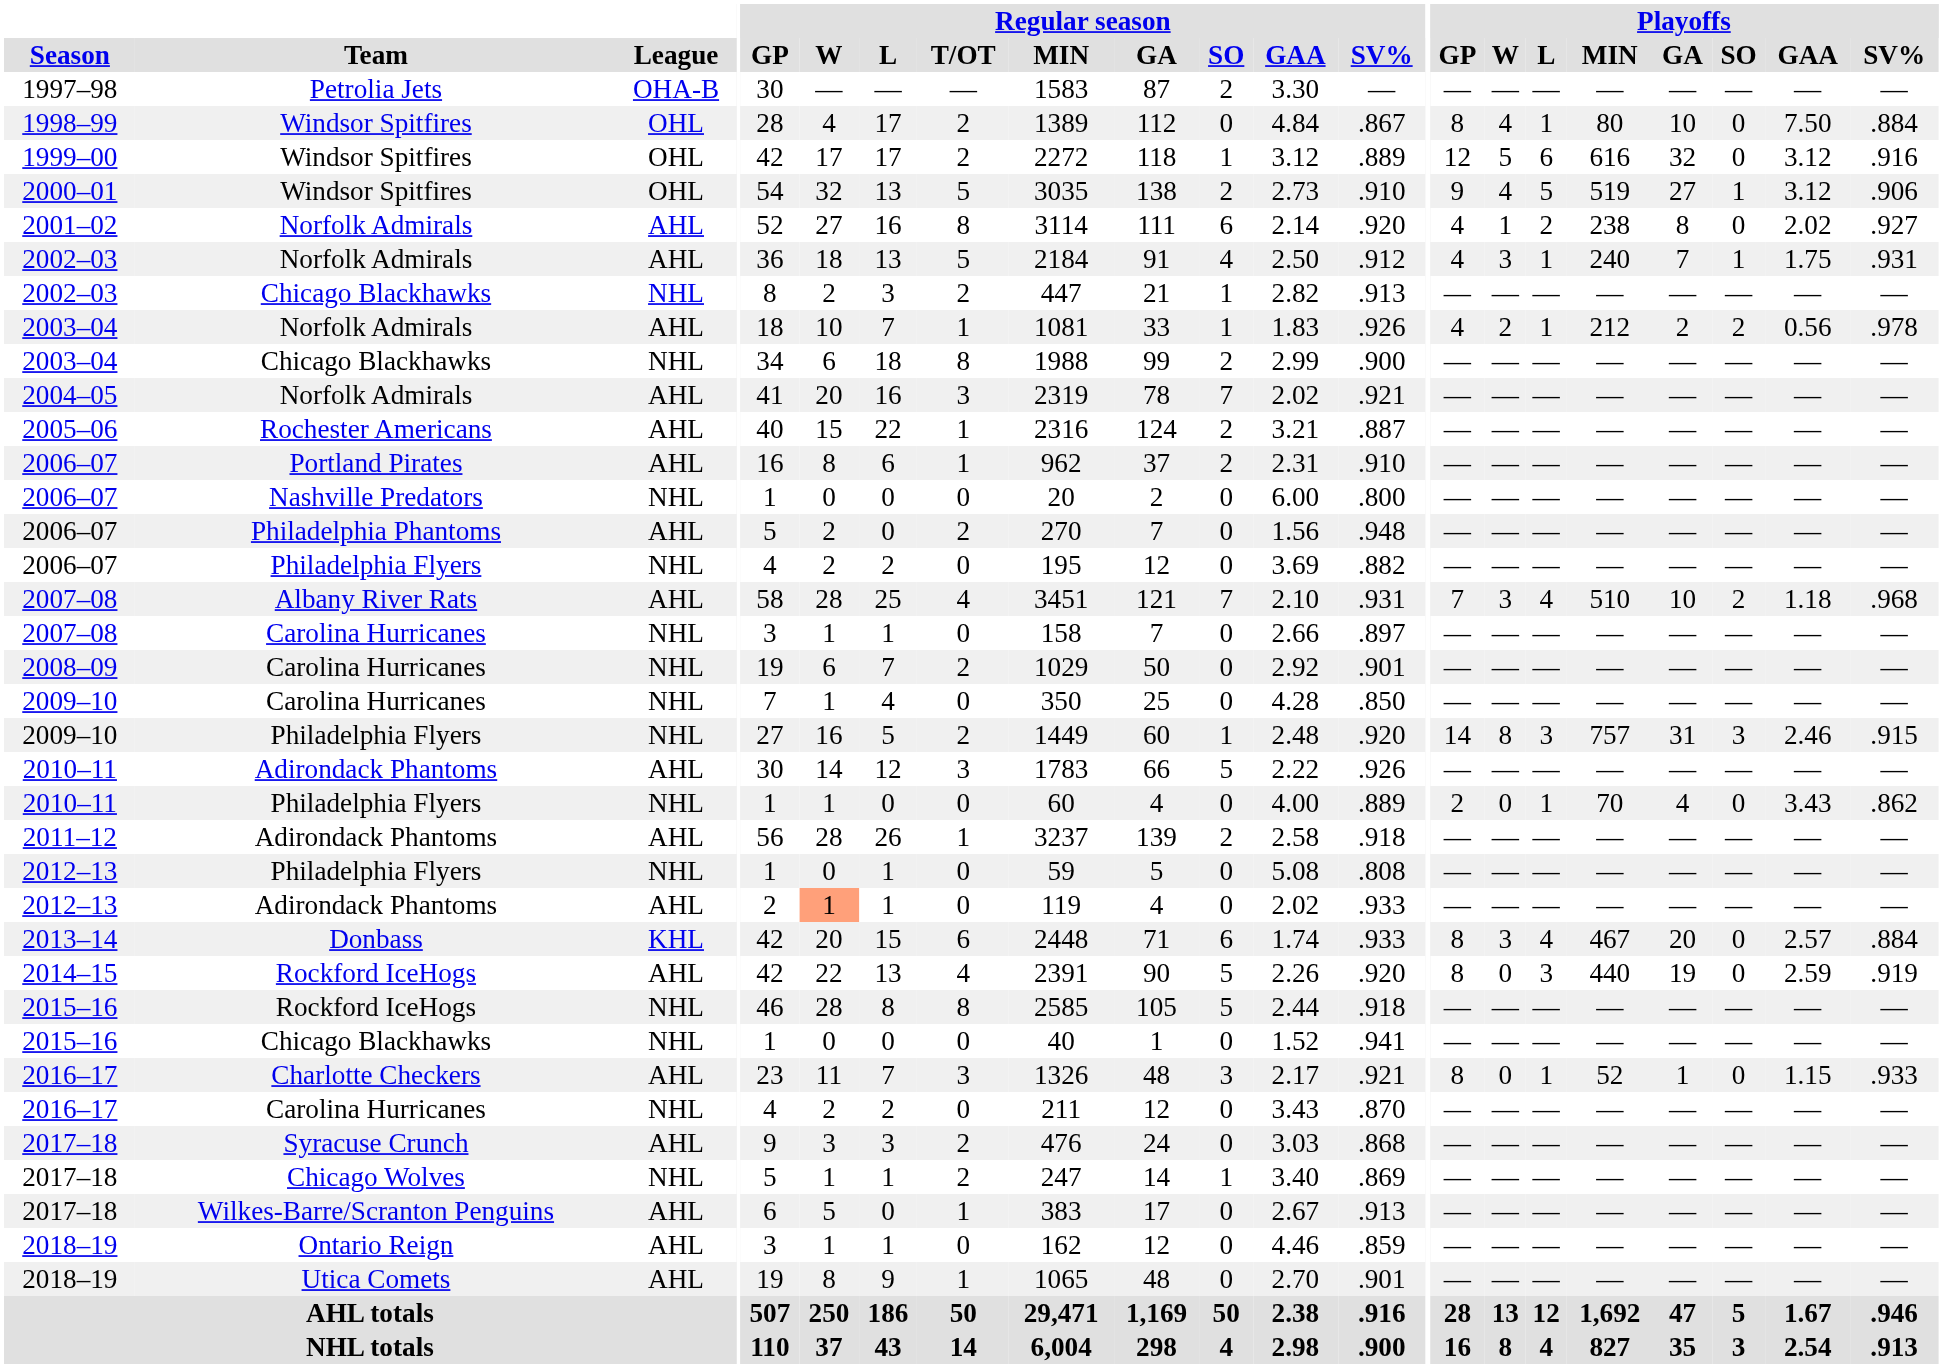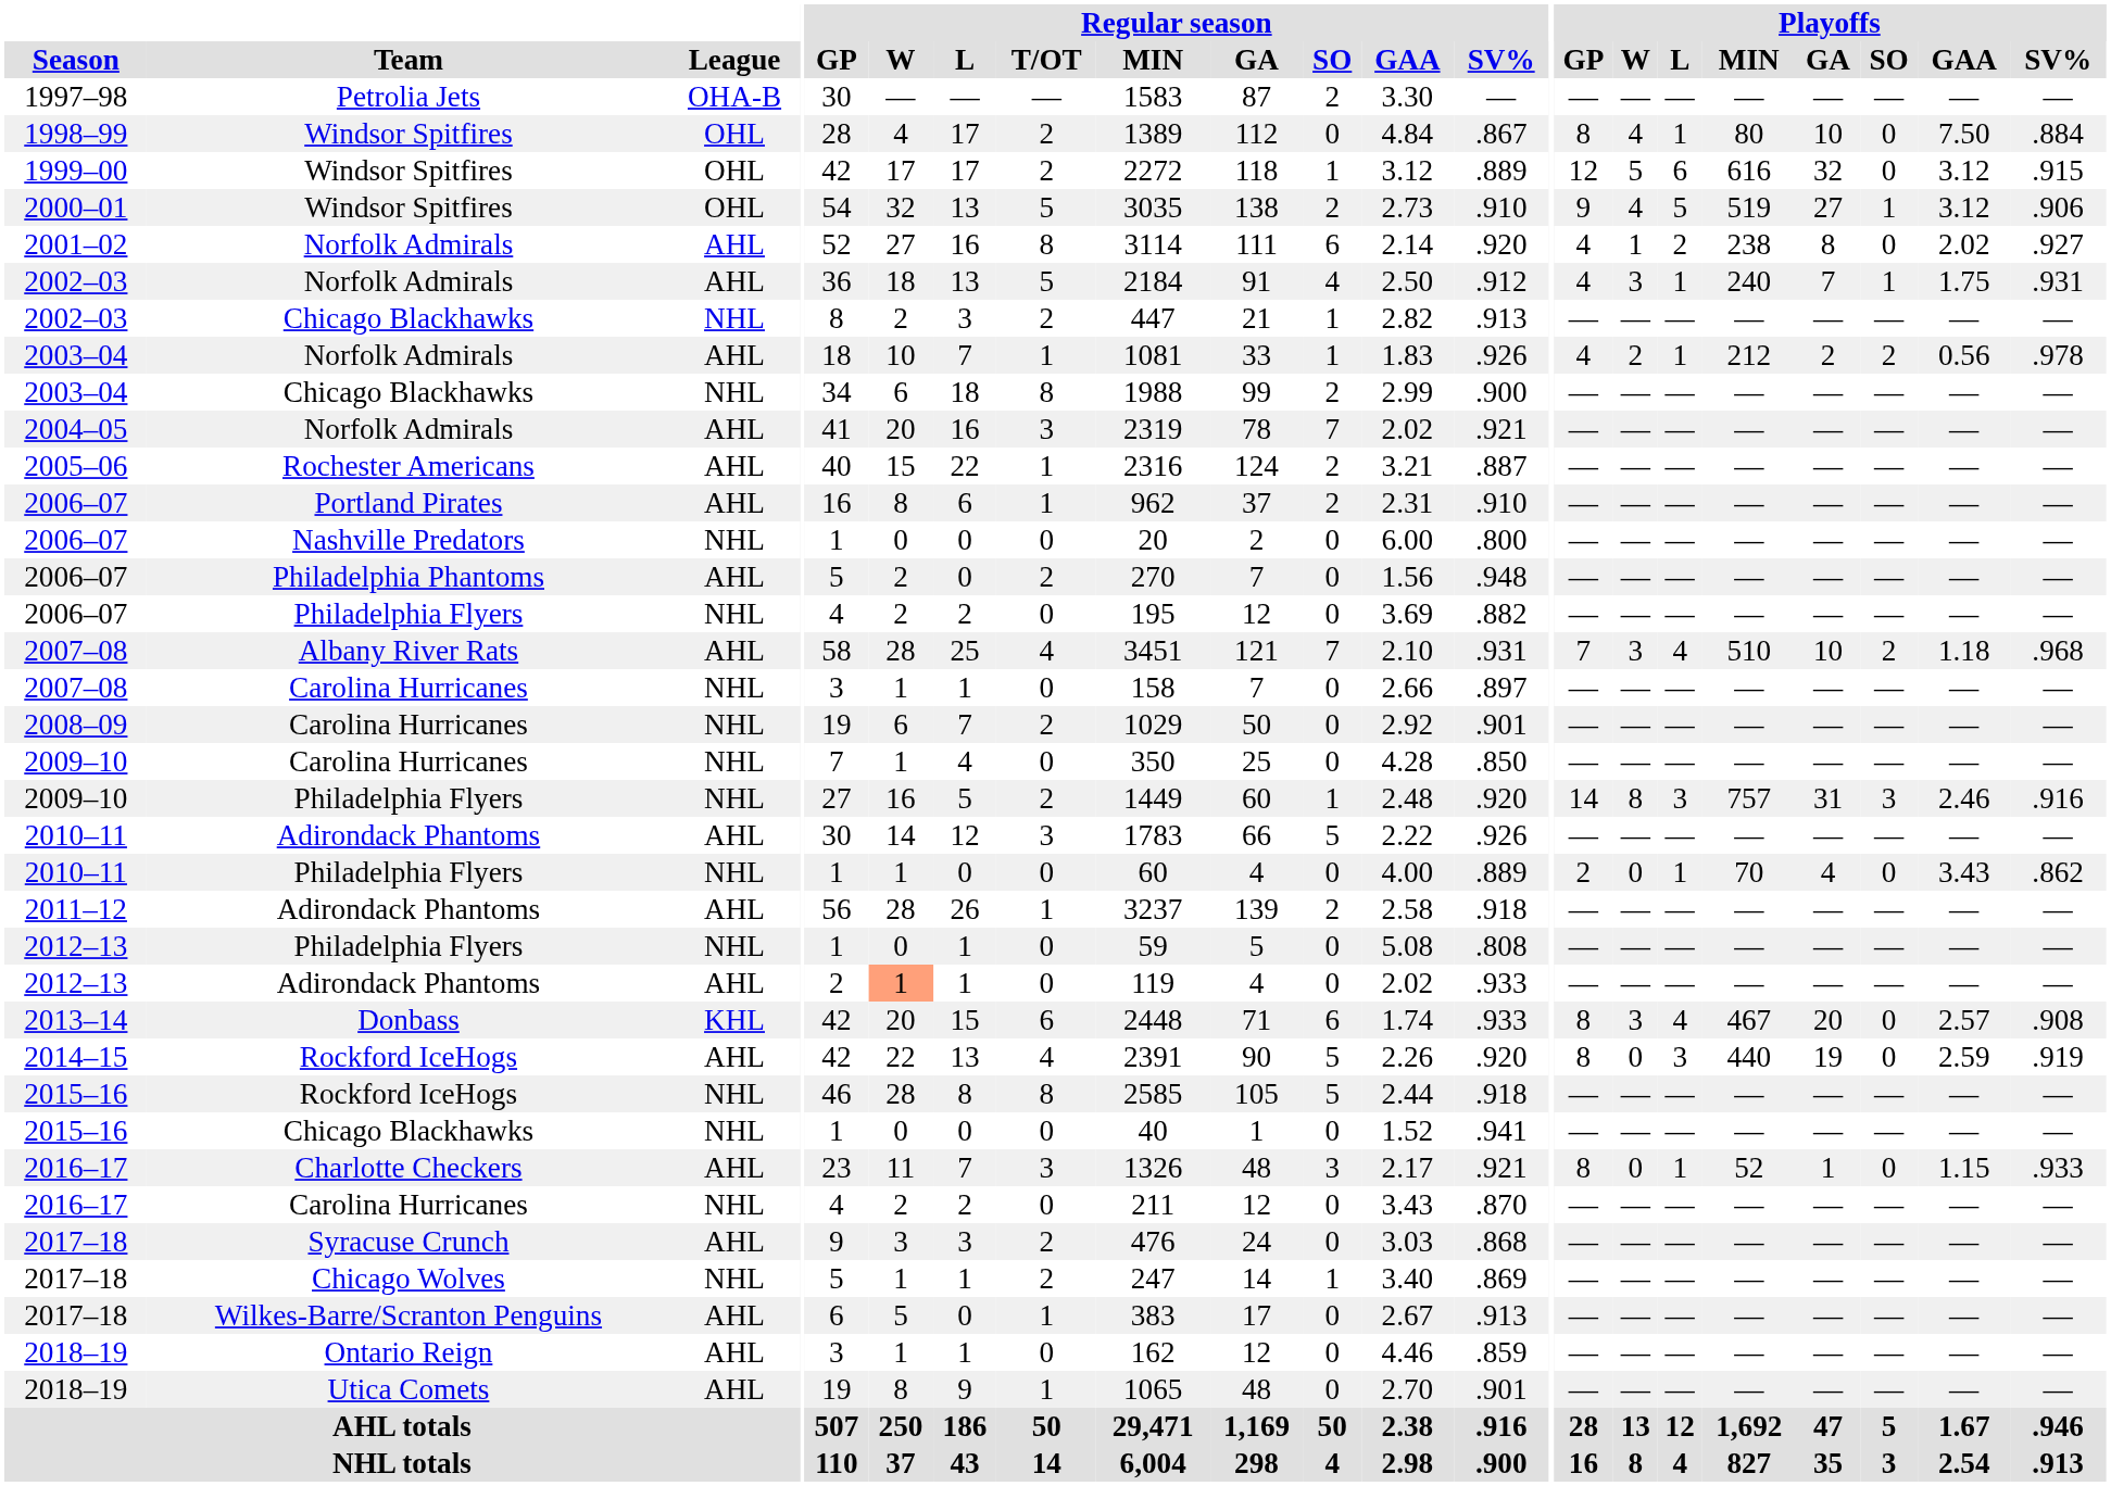1999–00 | Playoffs / SV%: .916 -> .915
2009–10 / Philadelphia Flyers | Playoffs / SV%: .915 -> .916
2013–14 | Playoffs / SV%: .884 -> .908
